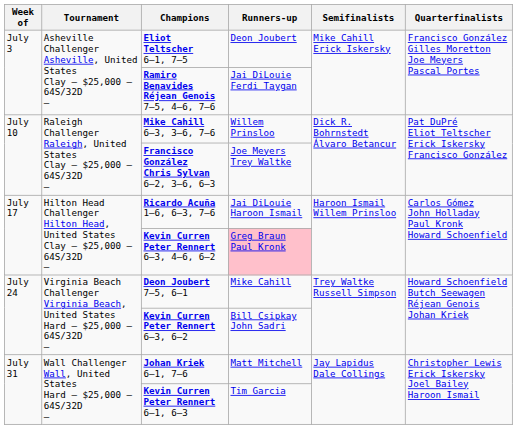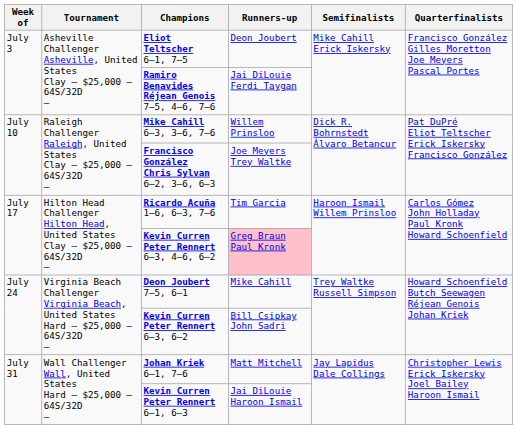Ricardo Acuña 1–6, 6–3, 7–6 | Runners-up: Jai DiLouie Haroon Ismail -> Tim Garcia
Kevin Curren Peter Rennert 6–1, 6–3 | Runners-up: Tim Garcia -> Jai DiLouie Haroon Ismail
